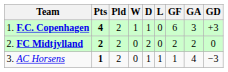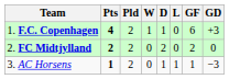- column: GA | 3 | 2 | 4
